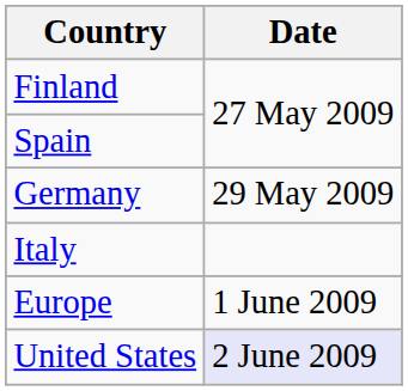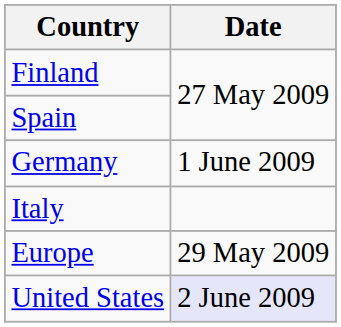Germany | Date: 29 May 2009 -> 1 June 2009
Europe | Date: 1 June 2009 -> 29 May 2009
